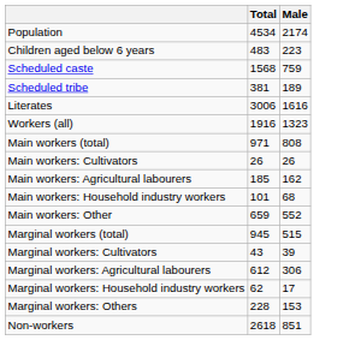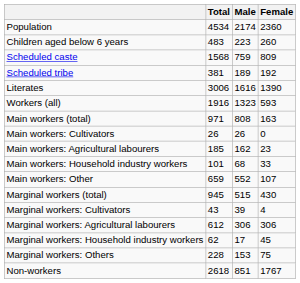+ column: Female | 2360 | 260 | 809 | 192 | 1390 | 593 | 163 | 0 | 23 | 33 | 107 | 430 | 4 | 306 | 45 | 75 | 1767
